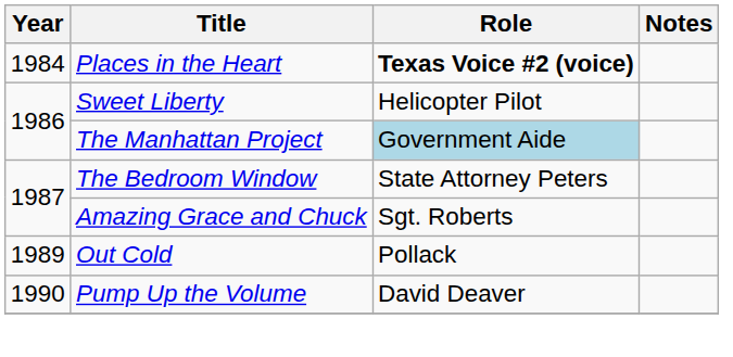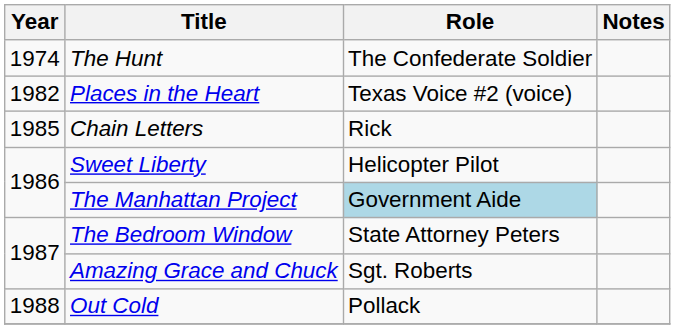+ row: 1974 | The Hunt | The Confederate Soldier
Places in the Heart | Year: 1984 -> 1982
Places in the Heart | Role: bold -> normal
+ row: 1985 | Chain Letters | Rick
Out Cold | Year: 1989 -> 1988
- row: 1990 | Pump Up the Volume | David Deaver
